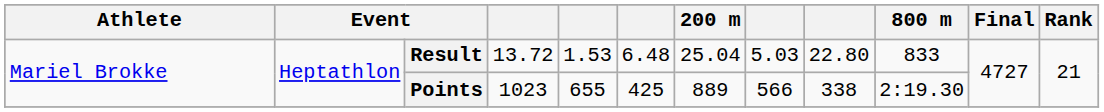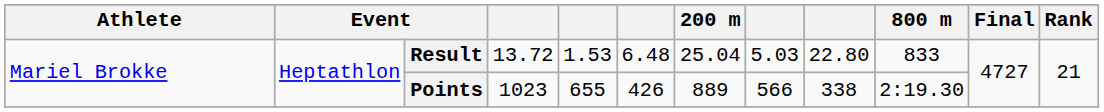Points | column 6: 425 -> 426
